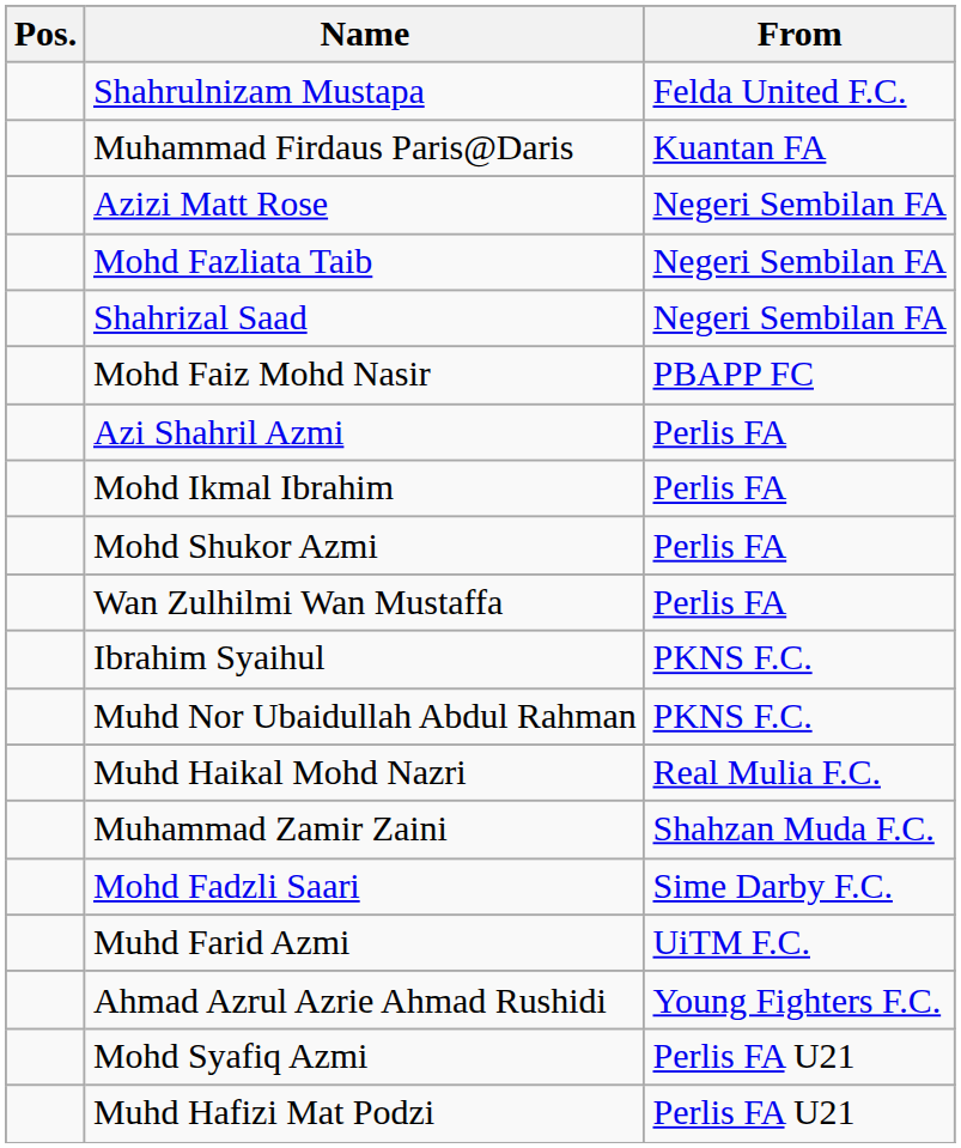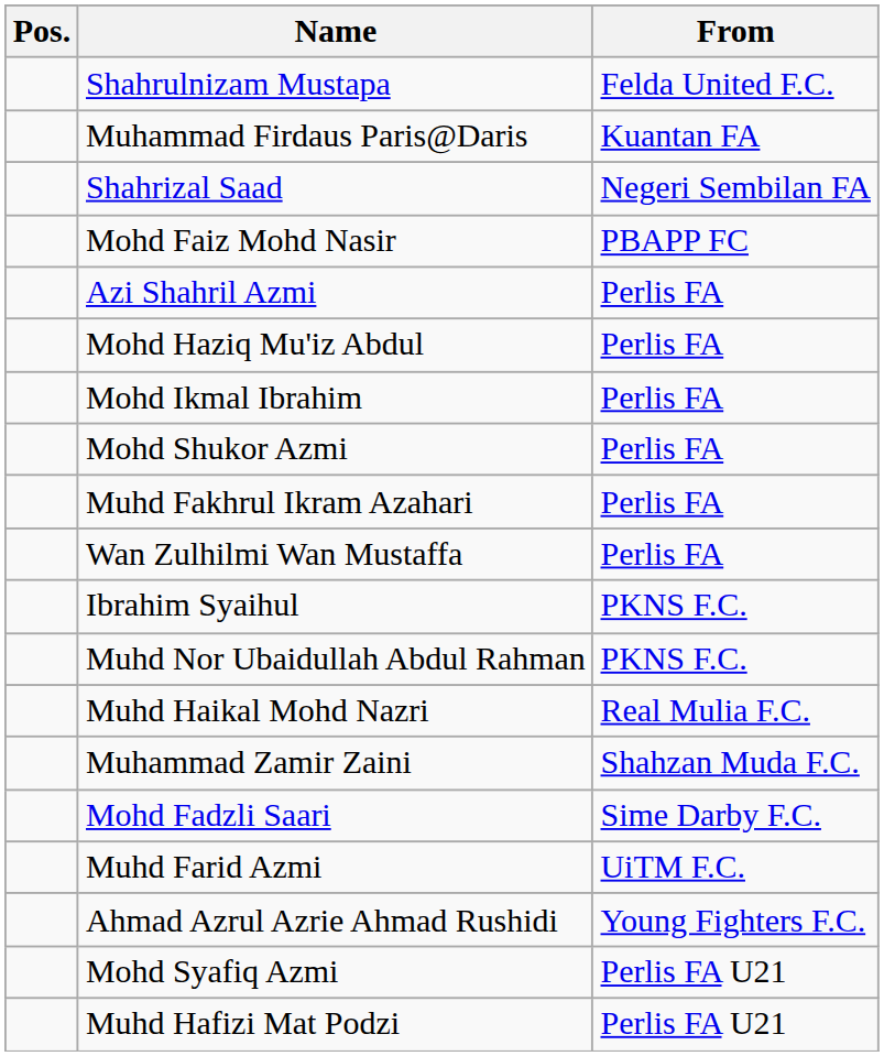- row: Azizi Matt Rose | Negeri Sembilan FA
- row: Mohd Fazliata Taib | Negeri Sembilan FA
+ row: Mohd Haziq Mu'iz Abdul | Perlis FA
+ row: Muhd Fakhrul Ikram Azahari | Perlis FA
